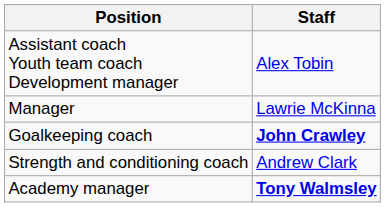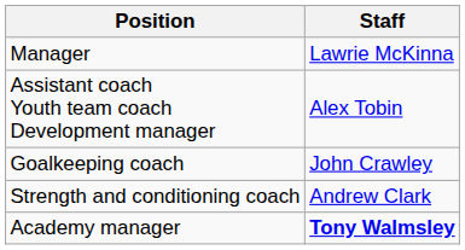rows swapped: Manager <-> Assistant coach Youth team coach Development manager
Goalkeeping coach | Staff: bold -> normal
